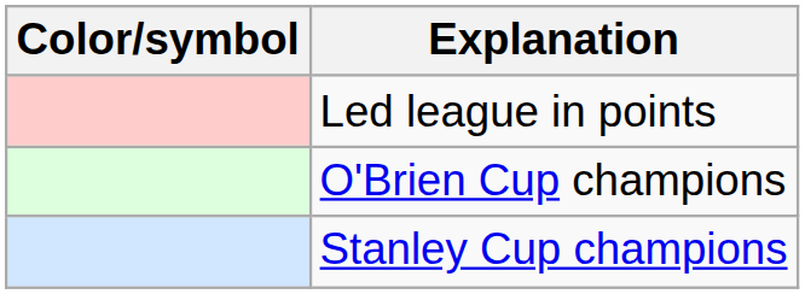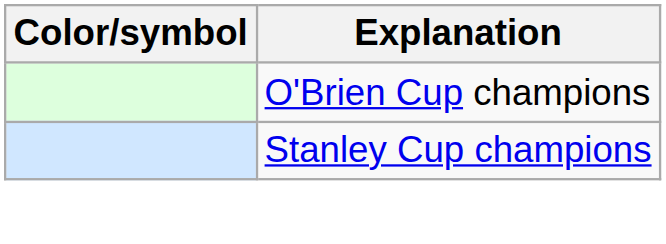- row: Led league in points
